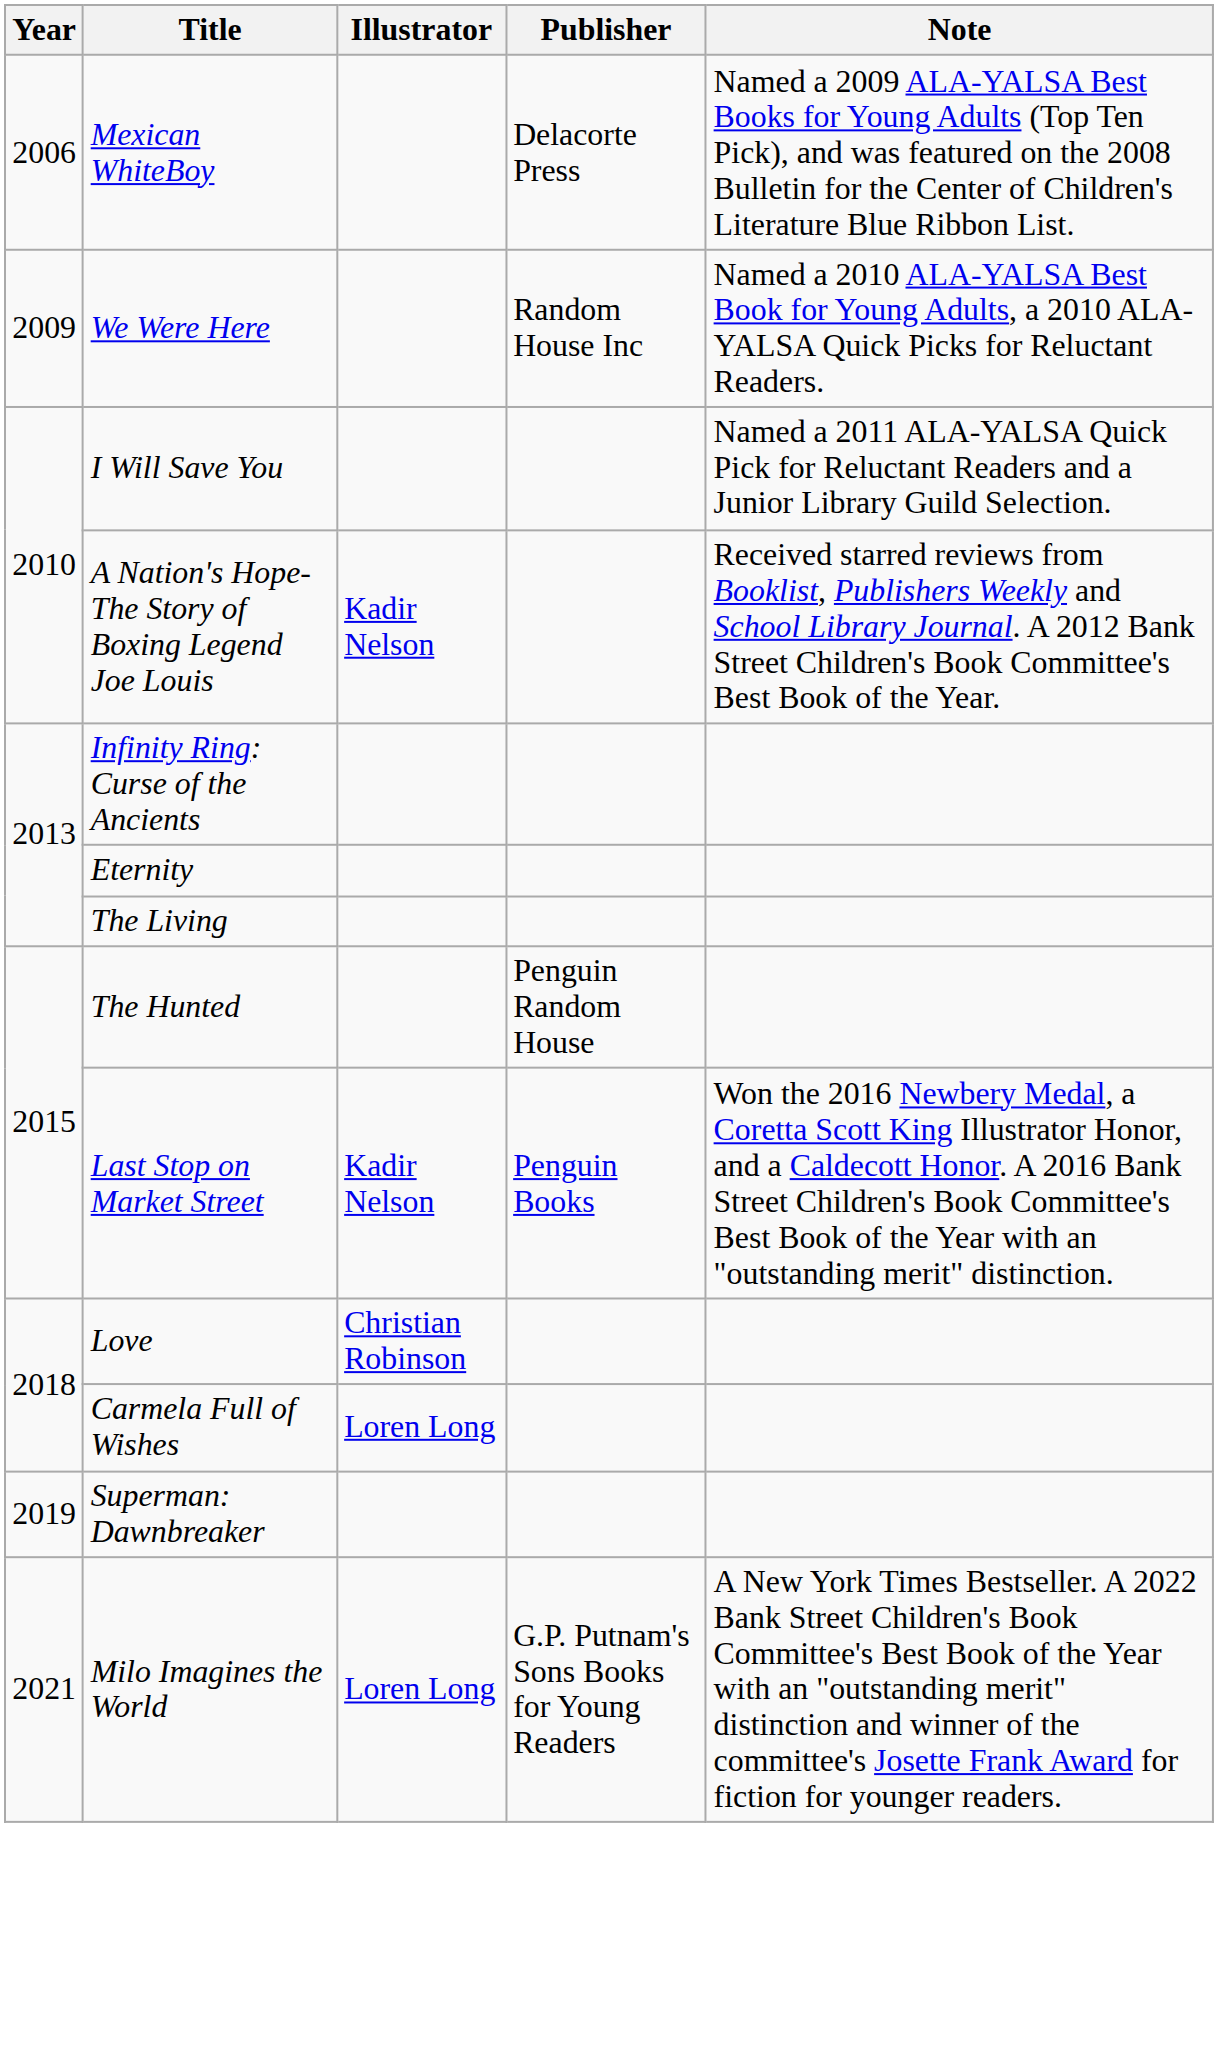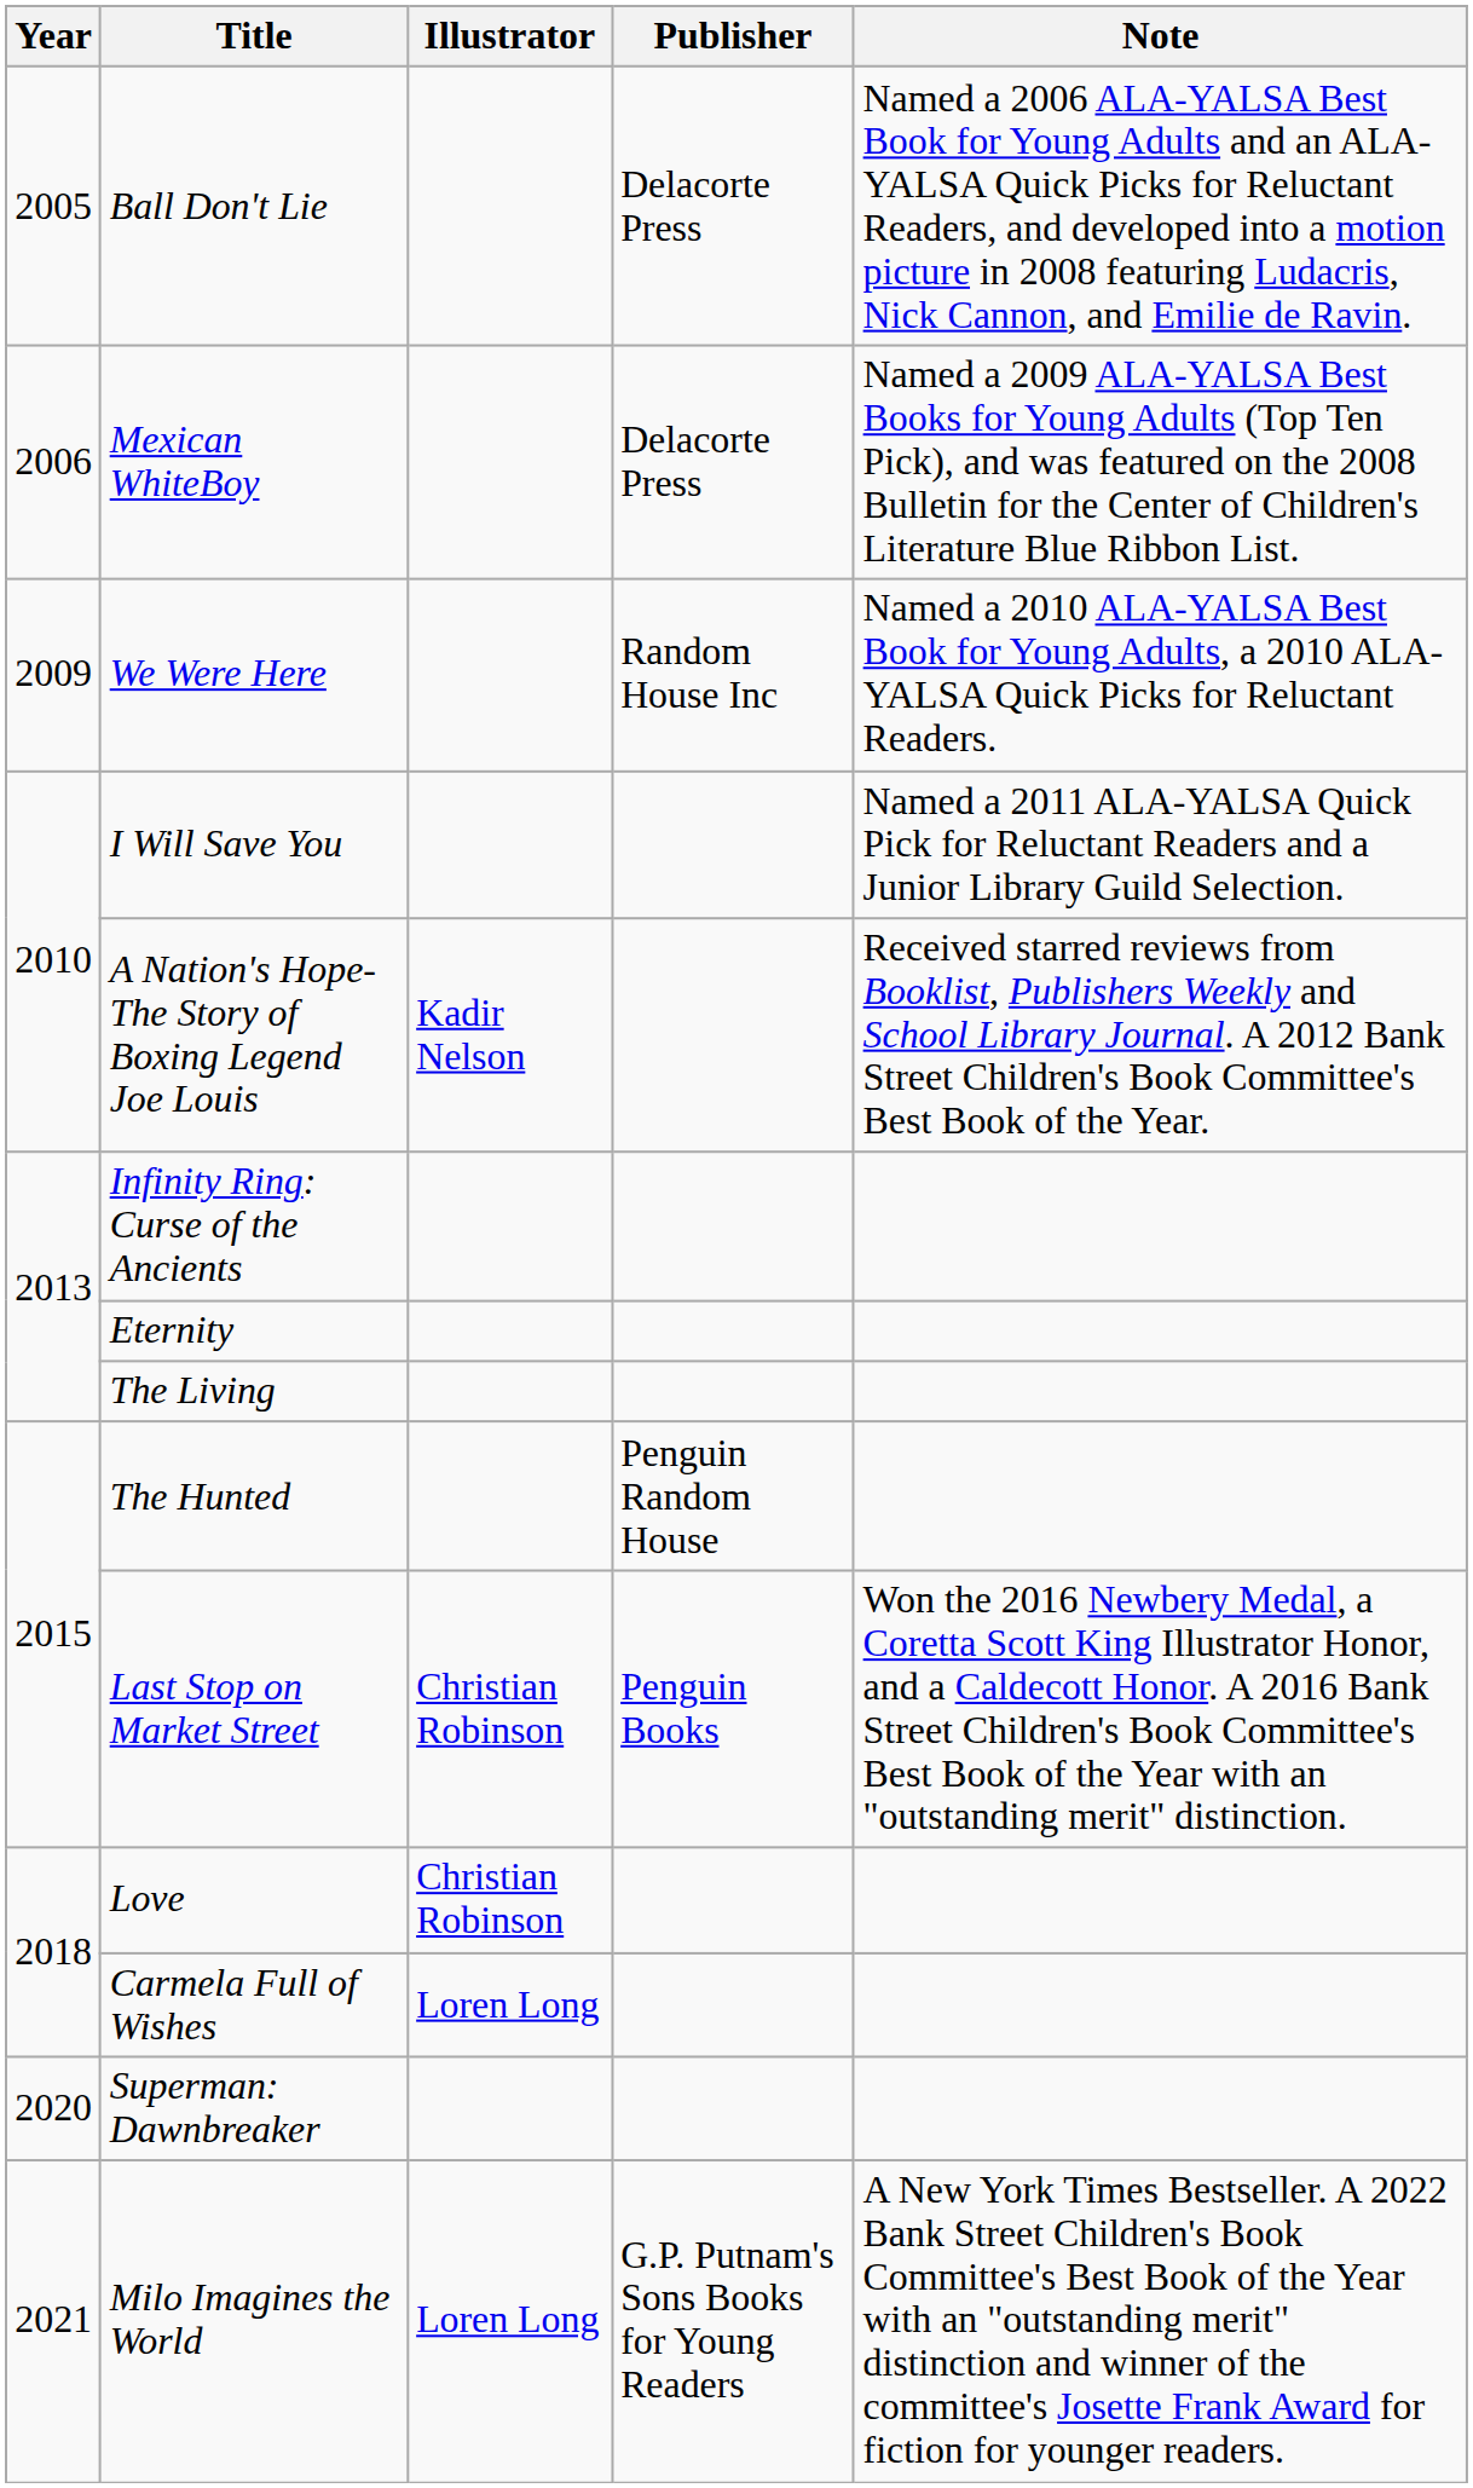+ row: 2005 | Ball Don't Lie | Delacorte Press | Named a 2006 ALA-YALSA Best Book for Young Adults and an ALA-YALSA Quick Picks for Reluctant Readers, and developed into a motion picture in 2008 featuring Ludacris, Nick Cannon, and Emilie de Ravin.
Last Stop on Market Street | Illustrator: Kadir Nelson -> Christian Robinson
Superman: Dawnbreaker | Year: 2019 -> 2020
